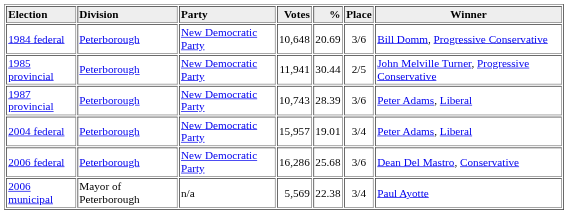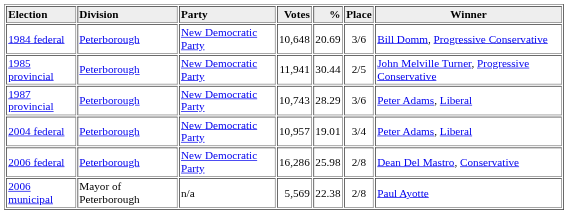1987 provincial | %: 28.39 -> 28.29
2004 federal | Votes: 15,957 -> 10,957
2006 federal | %: 25.68 -> 25.98
2006 federal | Place: 3/6 -> 2/8
2006 municipal | Place: 3/4 -> 2/8
